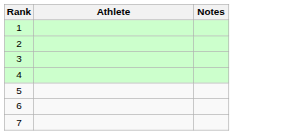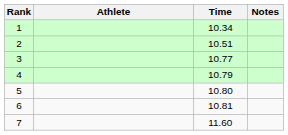+ column: Time | 10.34 | 10.51 | 10.77 | 10.79 | 10.80 | 10.81 | 11.60
